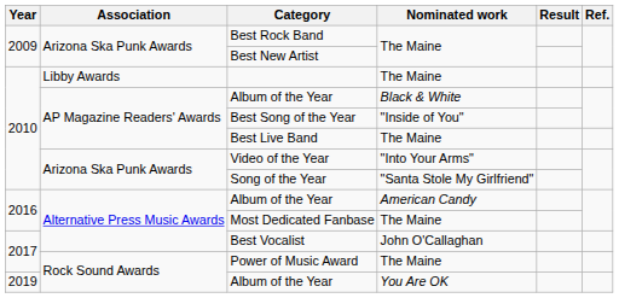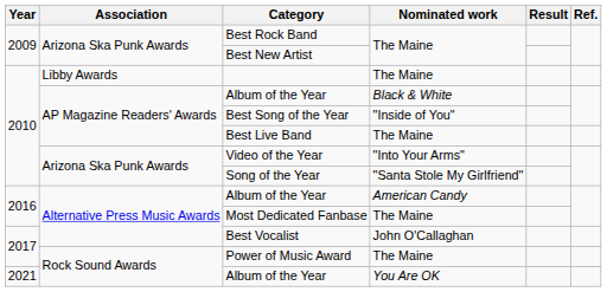Album of the Year / You Are OK | Year: 2019 -> 2021
